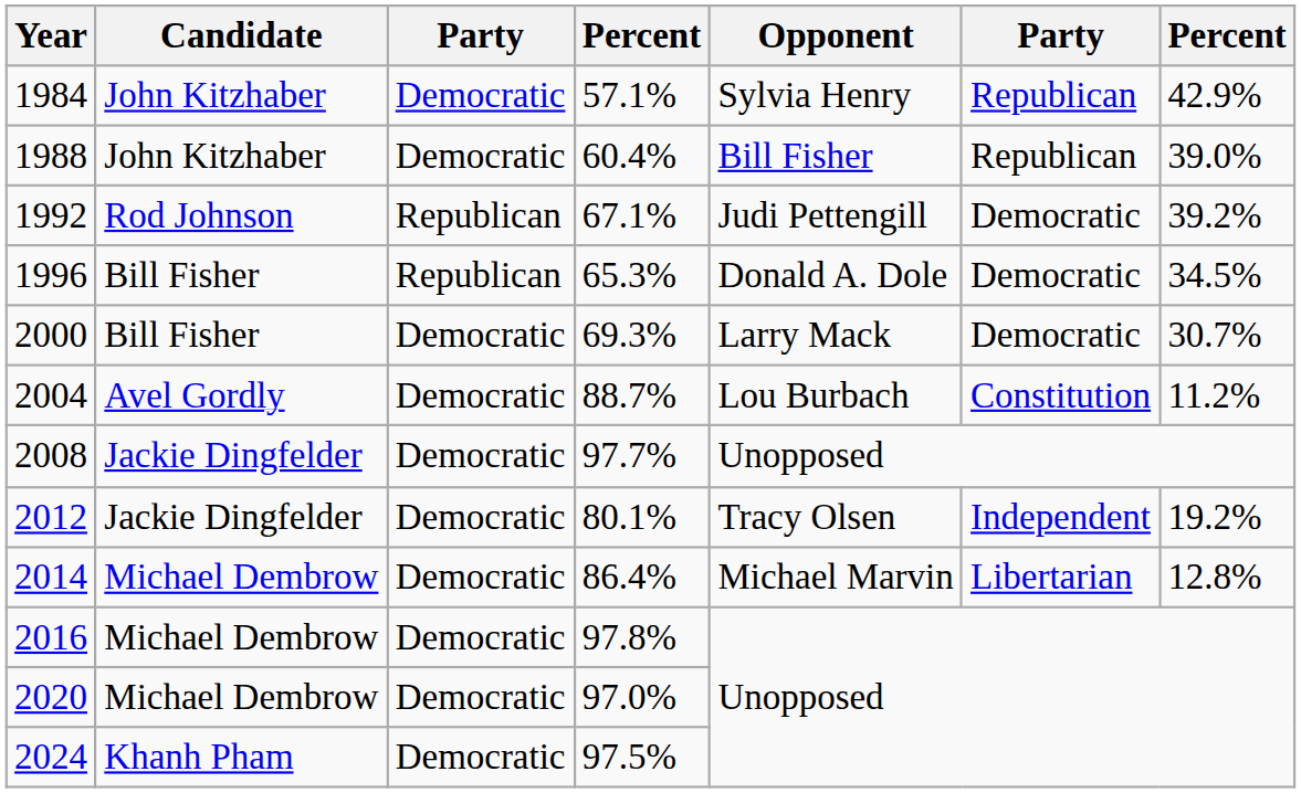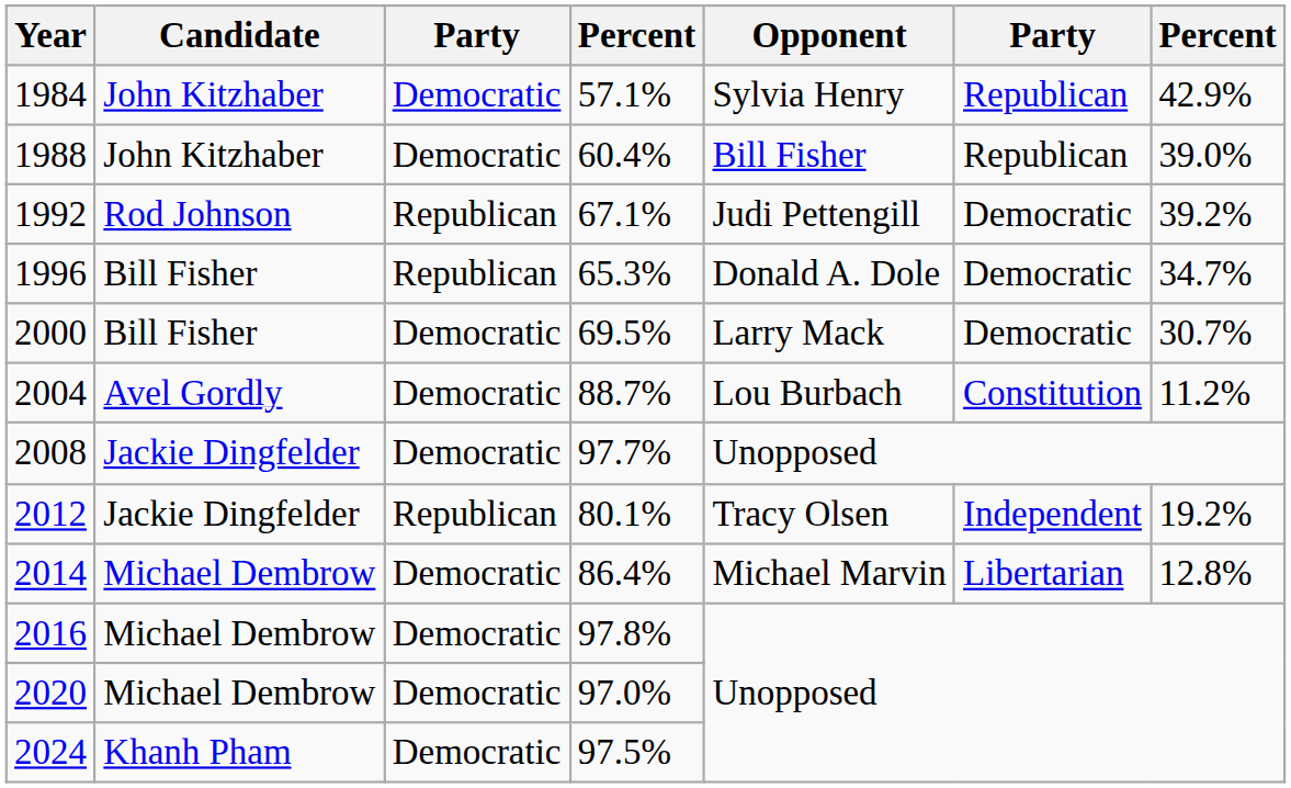1996 | column 7: 34.5% -> 34.7%
2000 | column 4: 69.3% -> 69.5%
2012 | column 3: Democratic -> Republican
